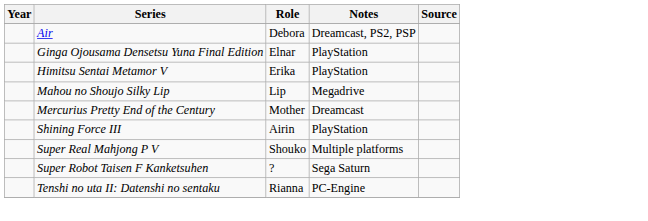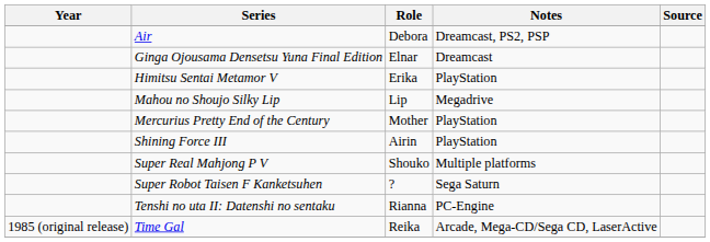Ginga Ojousama Densetsu Yuna Final Edition | Notes: PlayStation -> Dreamcast
Mercurius Pretty End of the Century | Notes: Dreamcast -> PlayStation
+ row: 1985 (original release) | Time Gal | Reika | Arcade, Mega-CD/Sega CD, LaserActive
